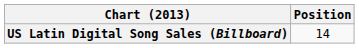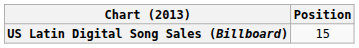US Latin Digital Song Sales (Billboard) | Position: 14 -> 15
